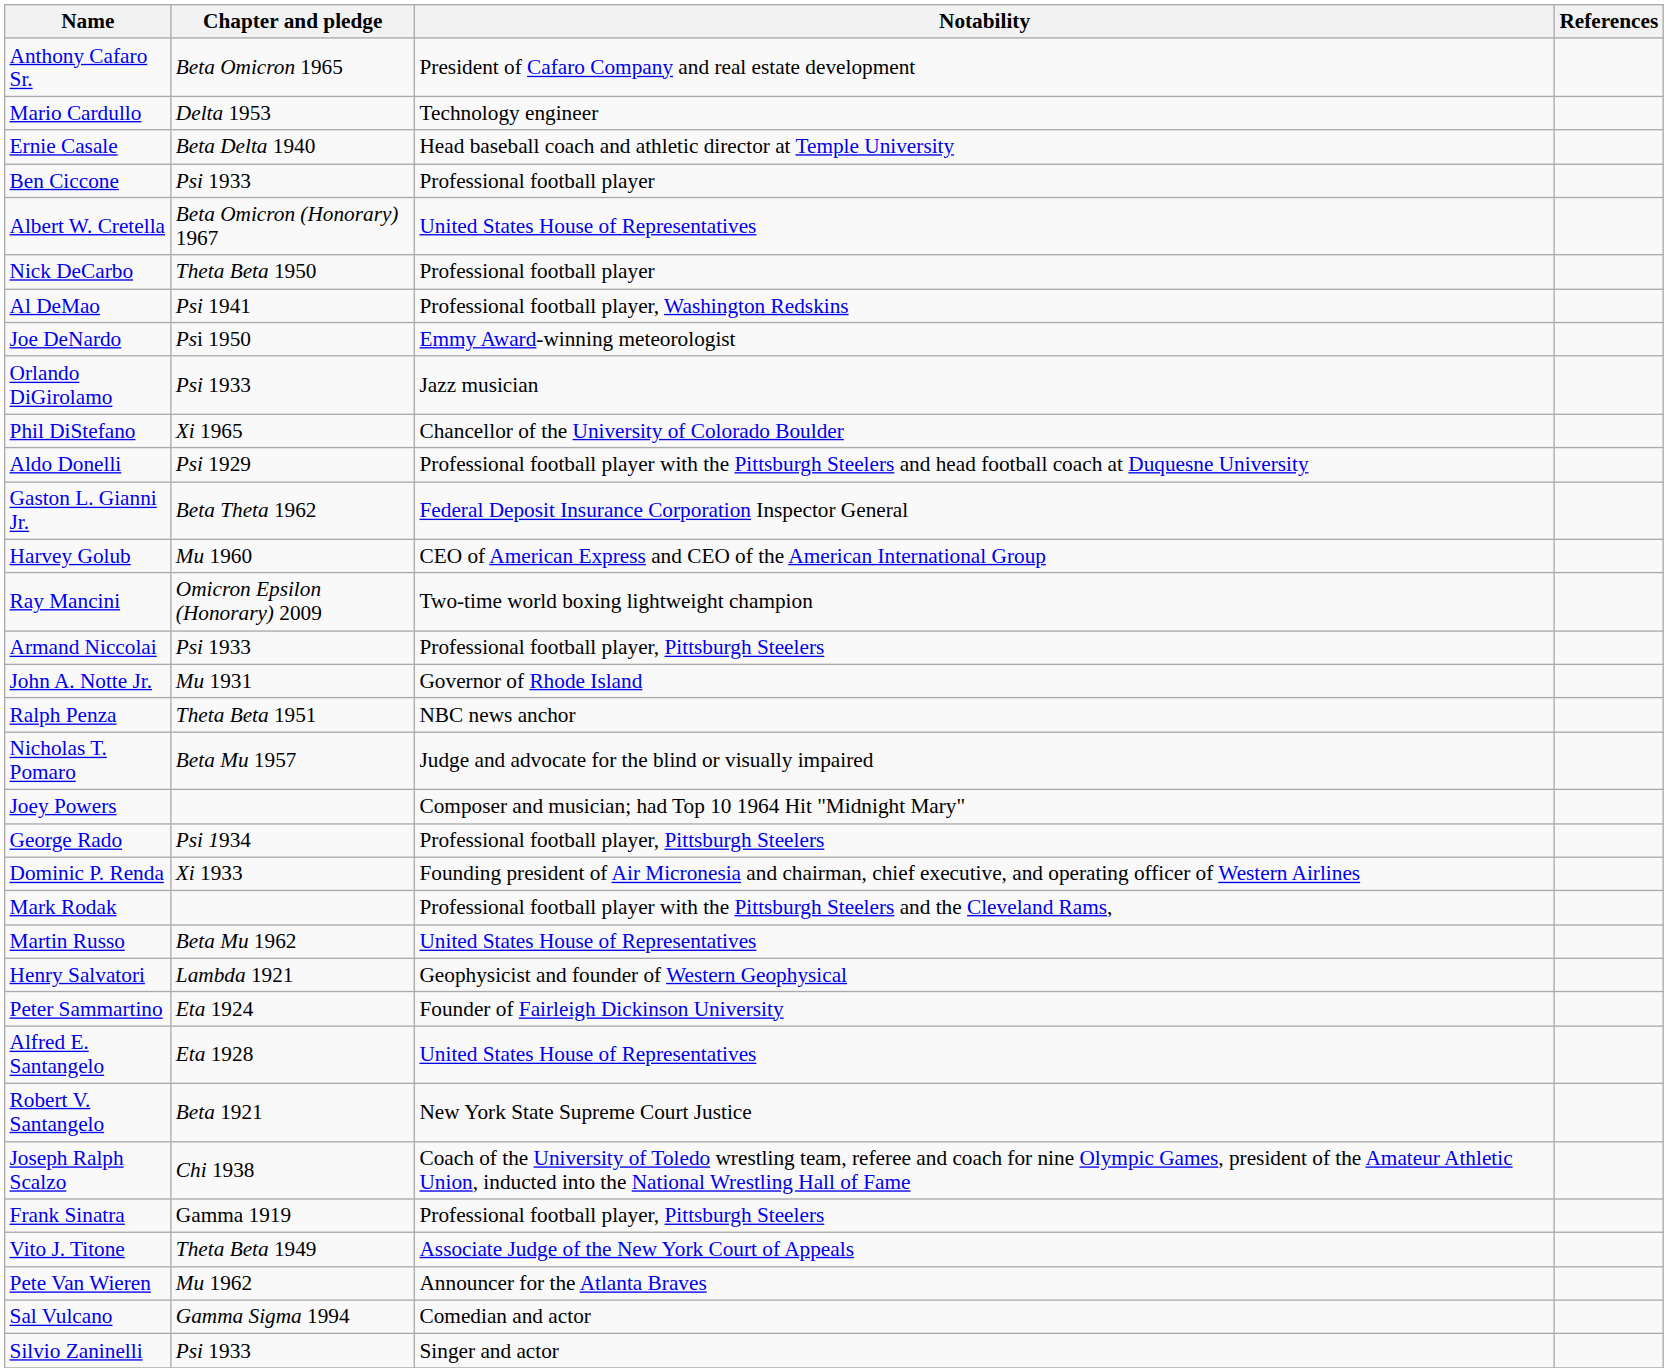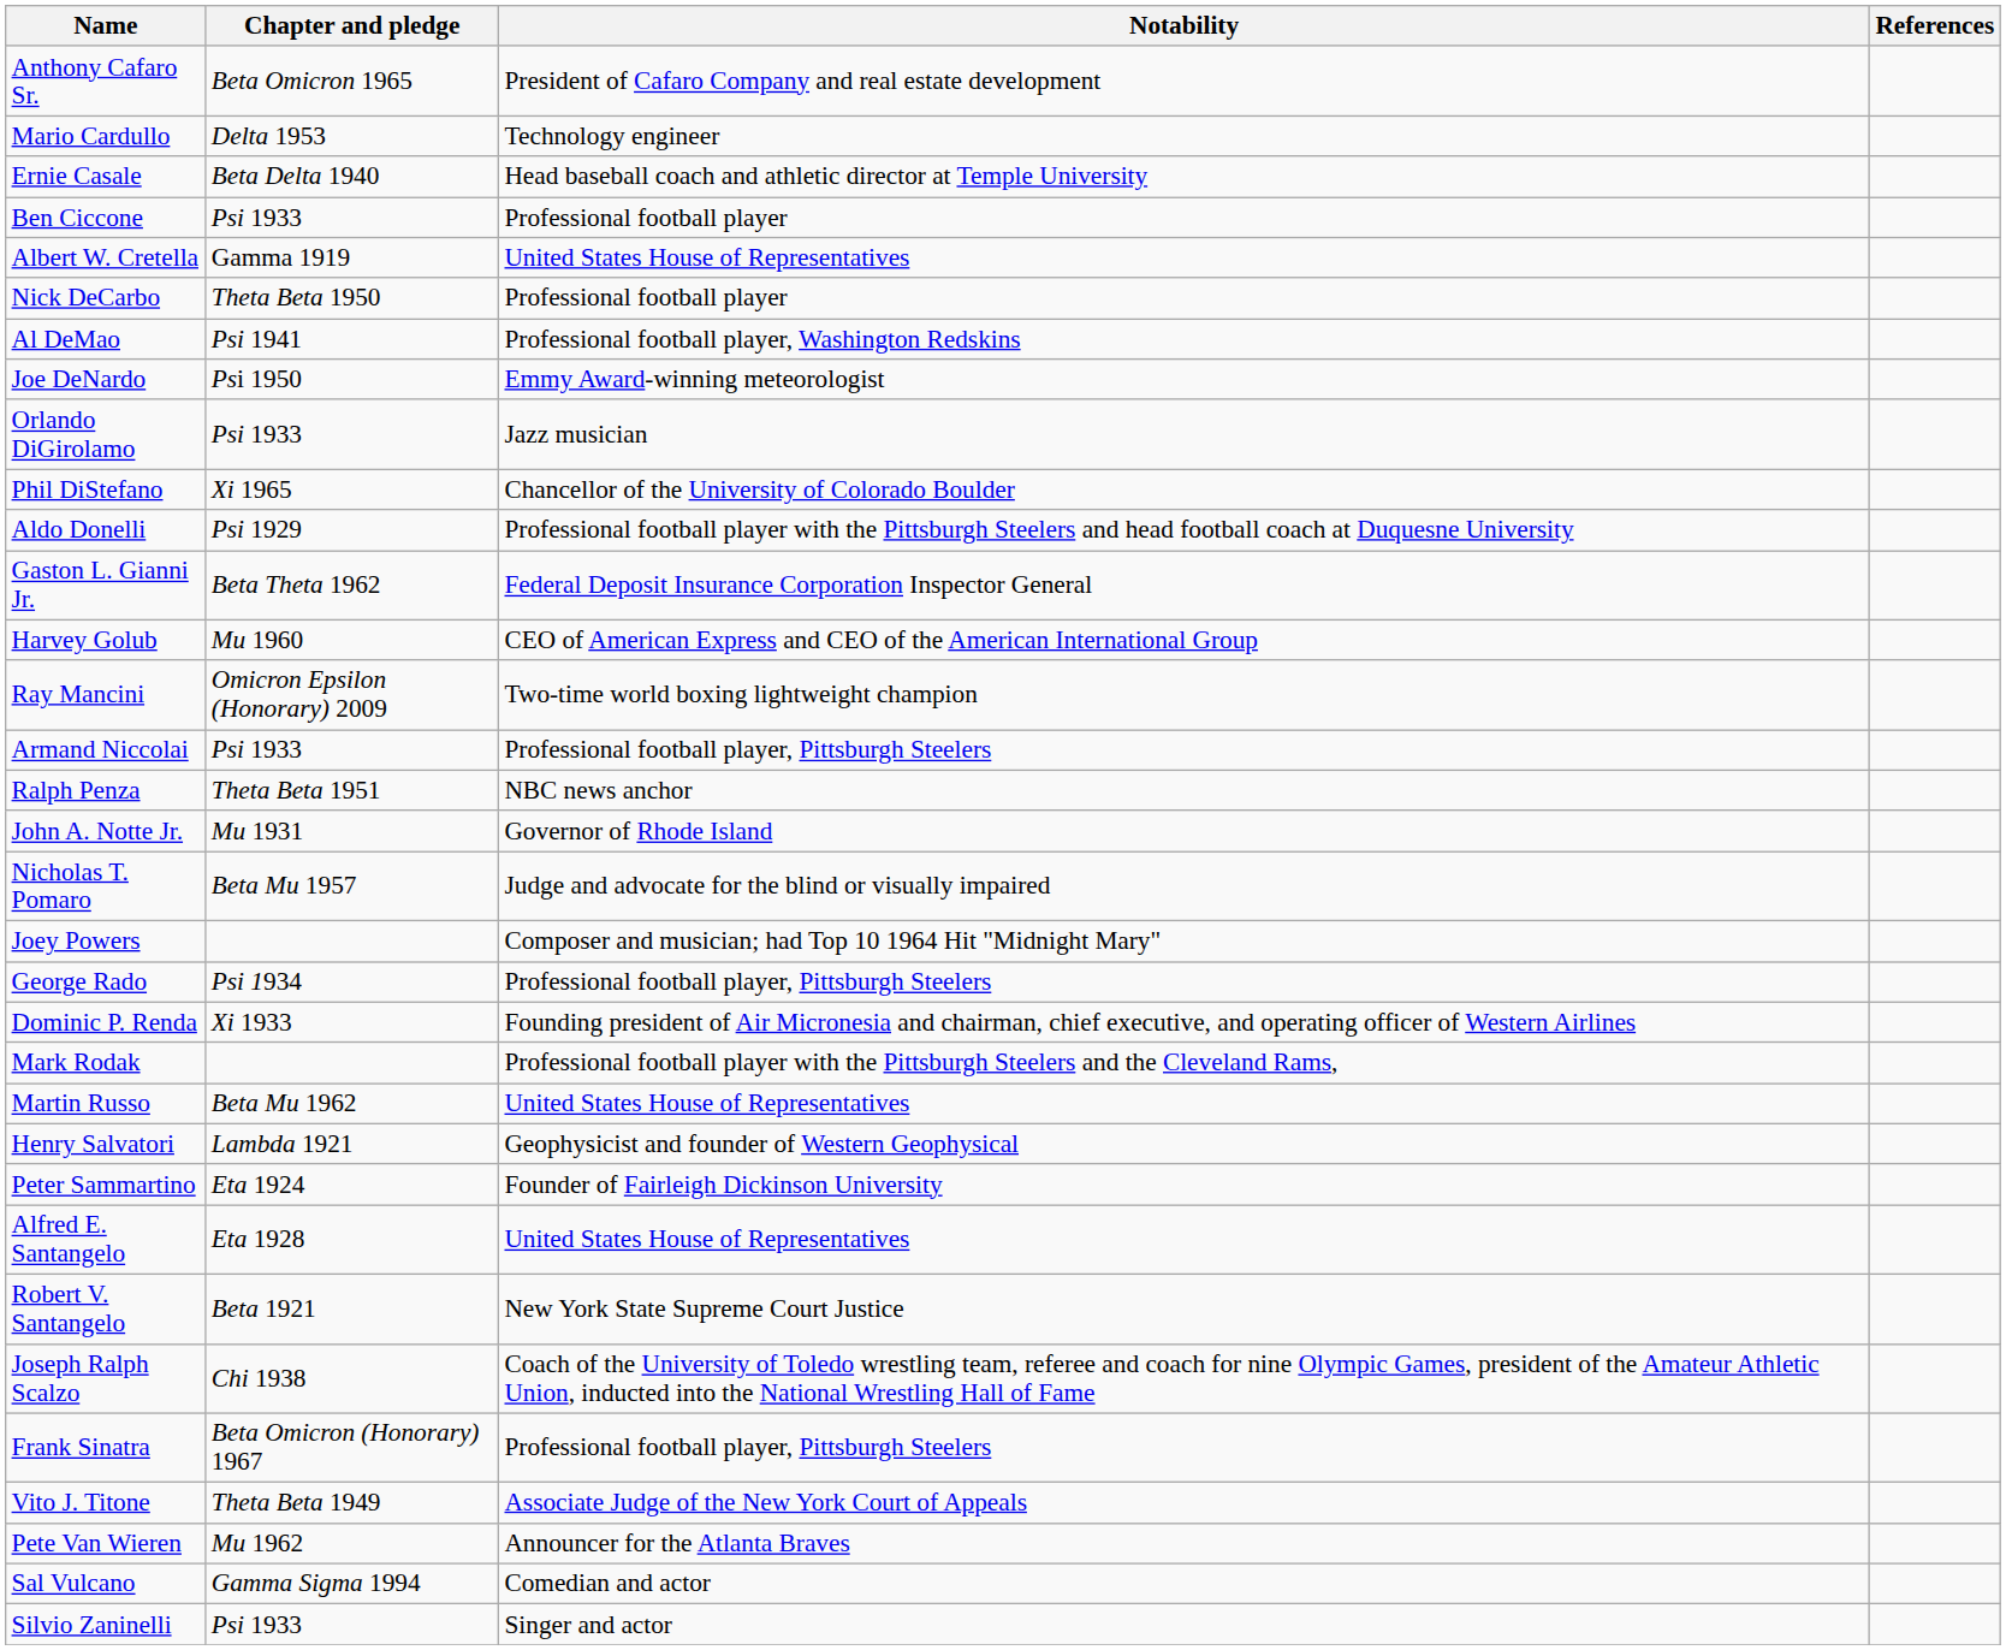Albert W. Cretella | Chapter and pledge: Beta Omicron (Honorary) 1967 -> Gamma 1919
rows swapped: John A. Notte Jr. <-> Ralph Penza
Frank Sinatra | Chapter and pledge: Gamma 1919 -> Beta Omicron (Honorary) 1967
